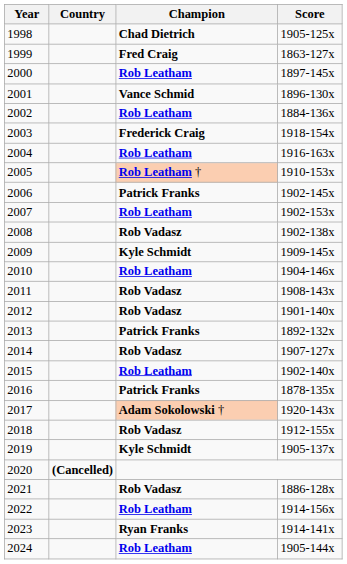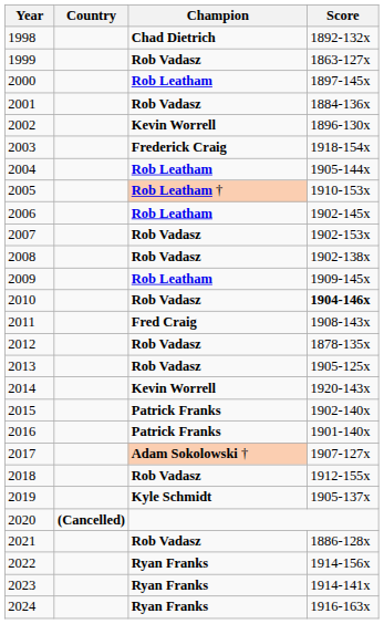1998 | Score: 1905-125x -> 1892-132x
1999 | Champion: Fred Craig -> Rob Vadasz
2001 | Champion: Vance Schmid -> Rob Vadasz
2001 | Score: 1896-130x -> 1884-136x
2002 | Champion: Rob Leatham -> Kevin Worrell
2002 | Score: 1884-136x -> 1896-130x
2004 | Score: 1916-163x -> 1905-144x
2006 | Champion: Patrick Franks -> Rob Leatham
2007 | Champion: Rob Leatham -> Rob Vadasz
2009 | Champion: Kyle Schmidt -> Rob Leatham
2010 | Champion: Rob Leatham -> Rob Vadasz
2010 | Score: normal -> bold
2011 | Champion: Rob Vadasz -> Fred Craig
2012 | Score: 1901-140x -> 1878-135x
2013 | Champion: Patrick Franks -> Rob Vadasz
2013 | Score: 1892-132x -> 1905-125x
2014 | Champion: Rob Vadasz -> Kevin Worrell
2014 | Score: 1907-127x -> 1920-143x
2015 | Champion: Rob Leatham -> Patrick Franks
2016 | Score: 1878-135x -> 1901-140x
2017 | Score: 1920-143x -> 1907-127x
2022 | Champion: Rob Leatham -> Ryan Franks
2024 | Champion: Rob Leatham -> Ryan Franks
2024 | Score: 1905-144x -> 1916-163x
